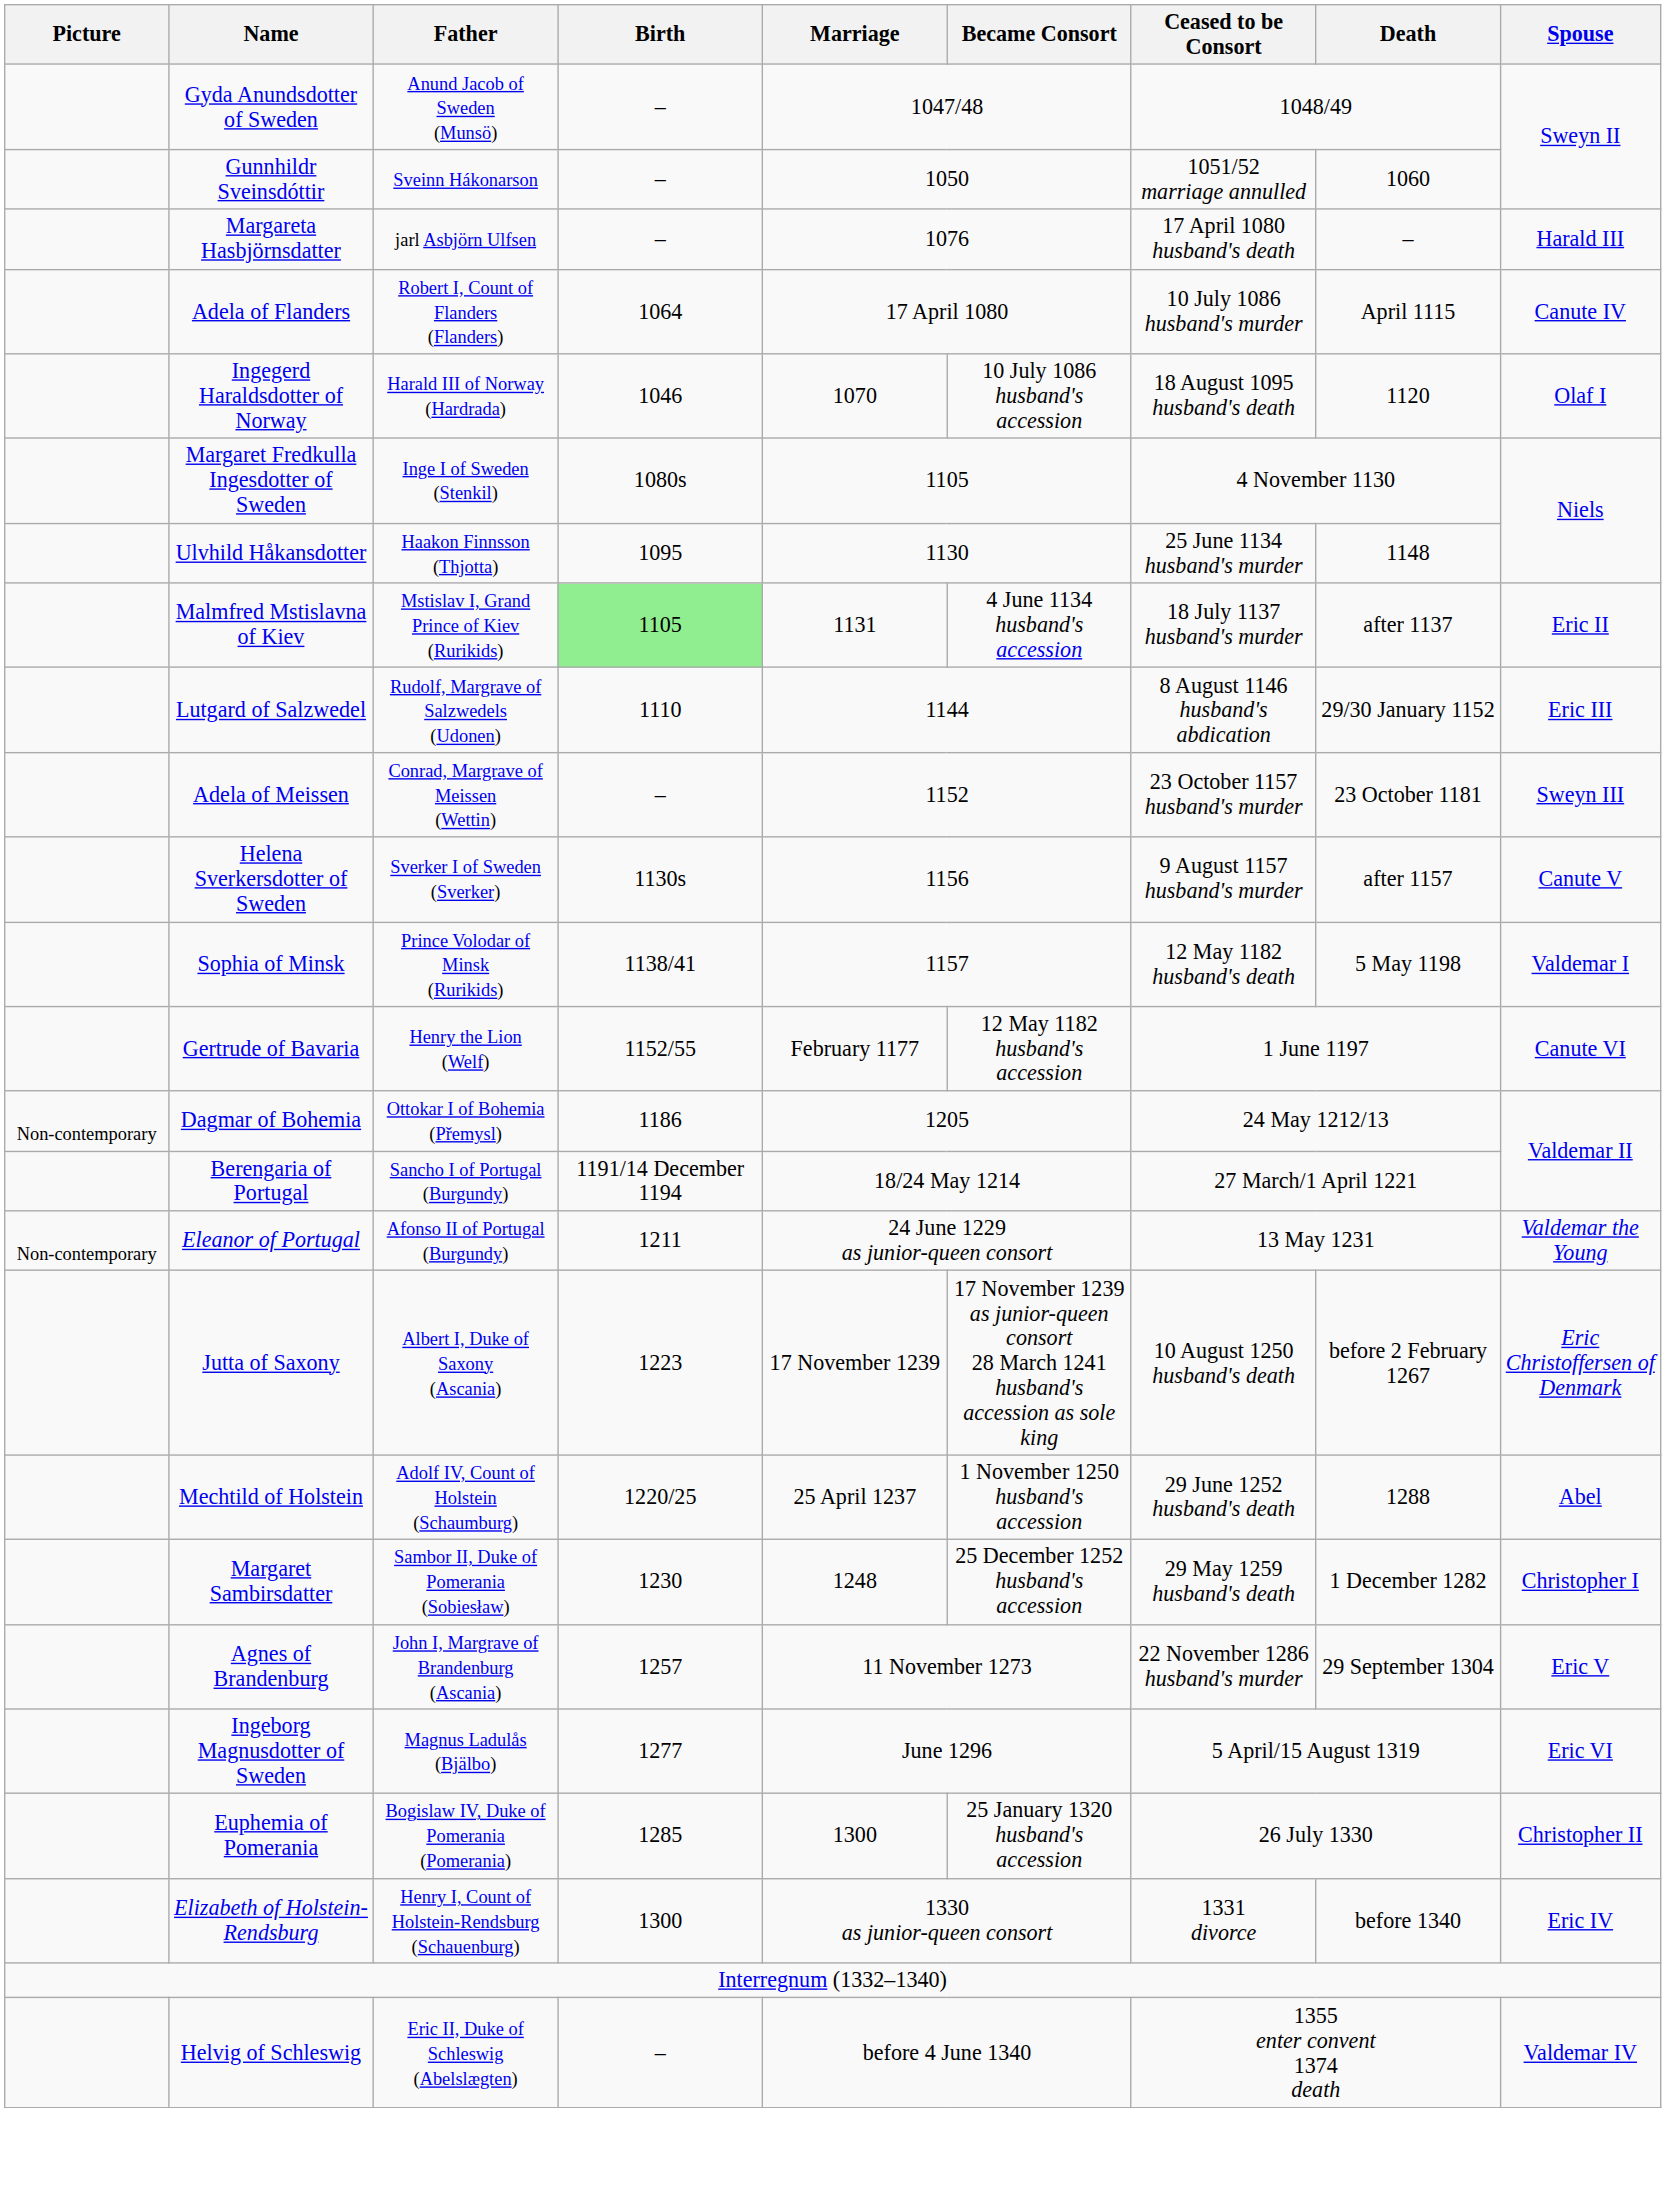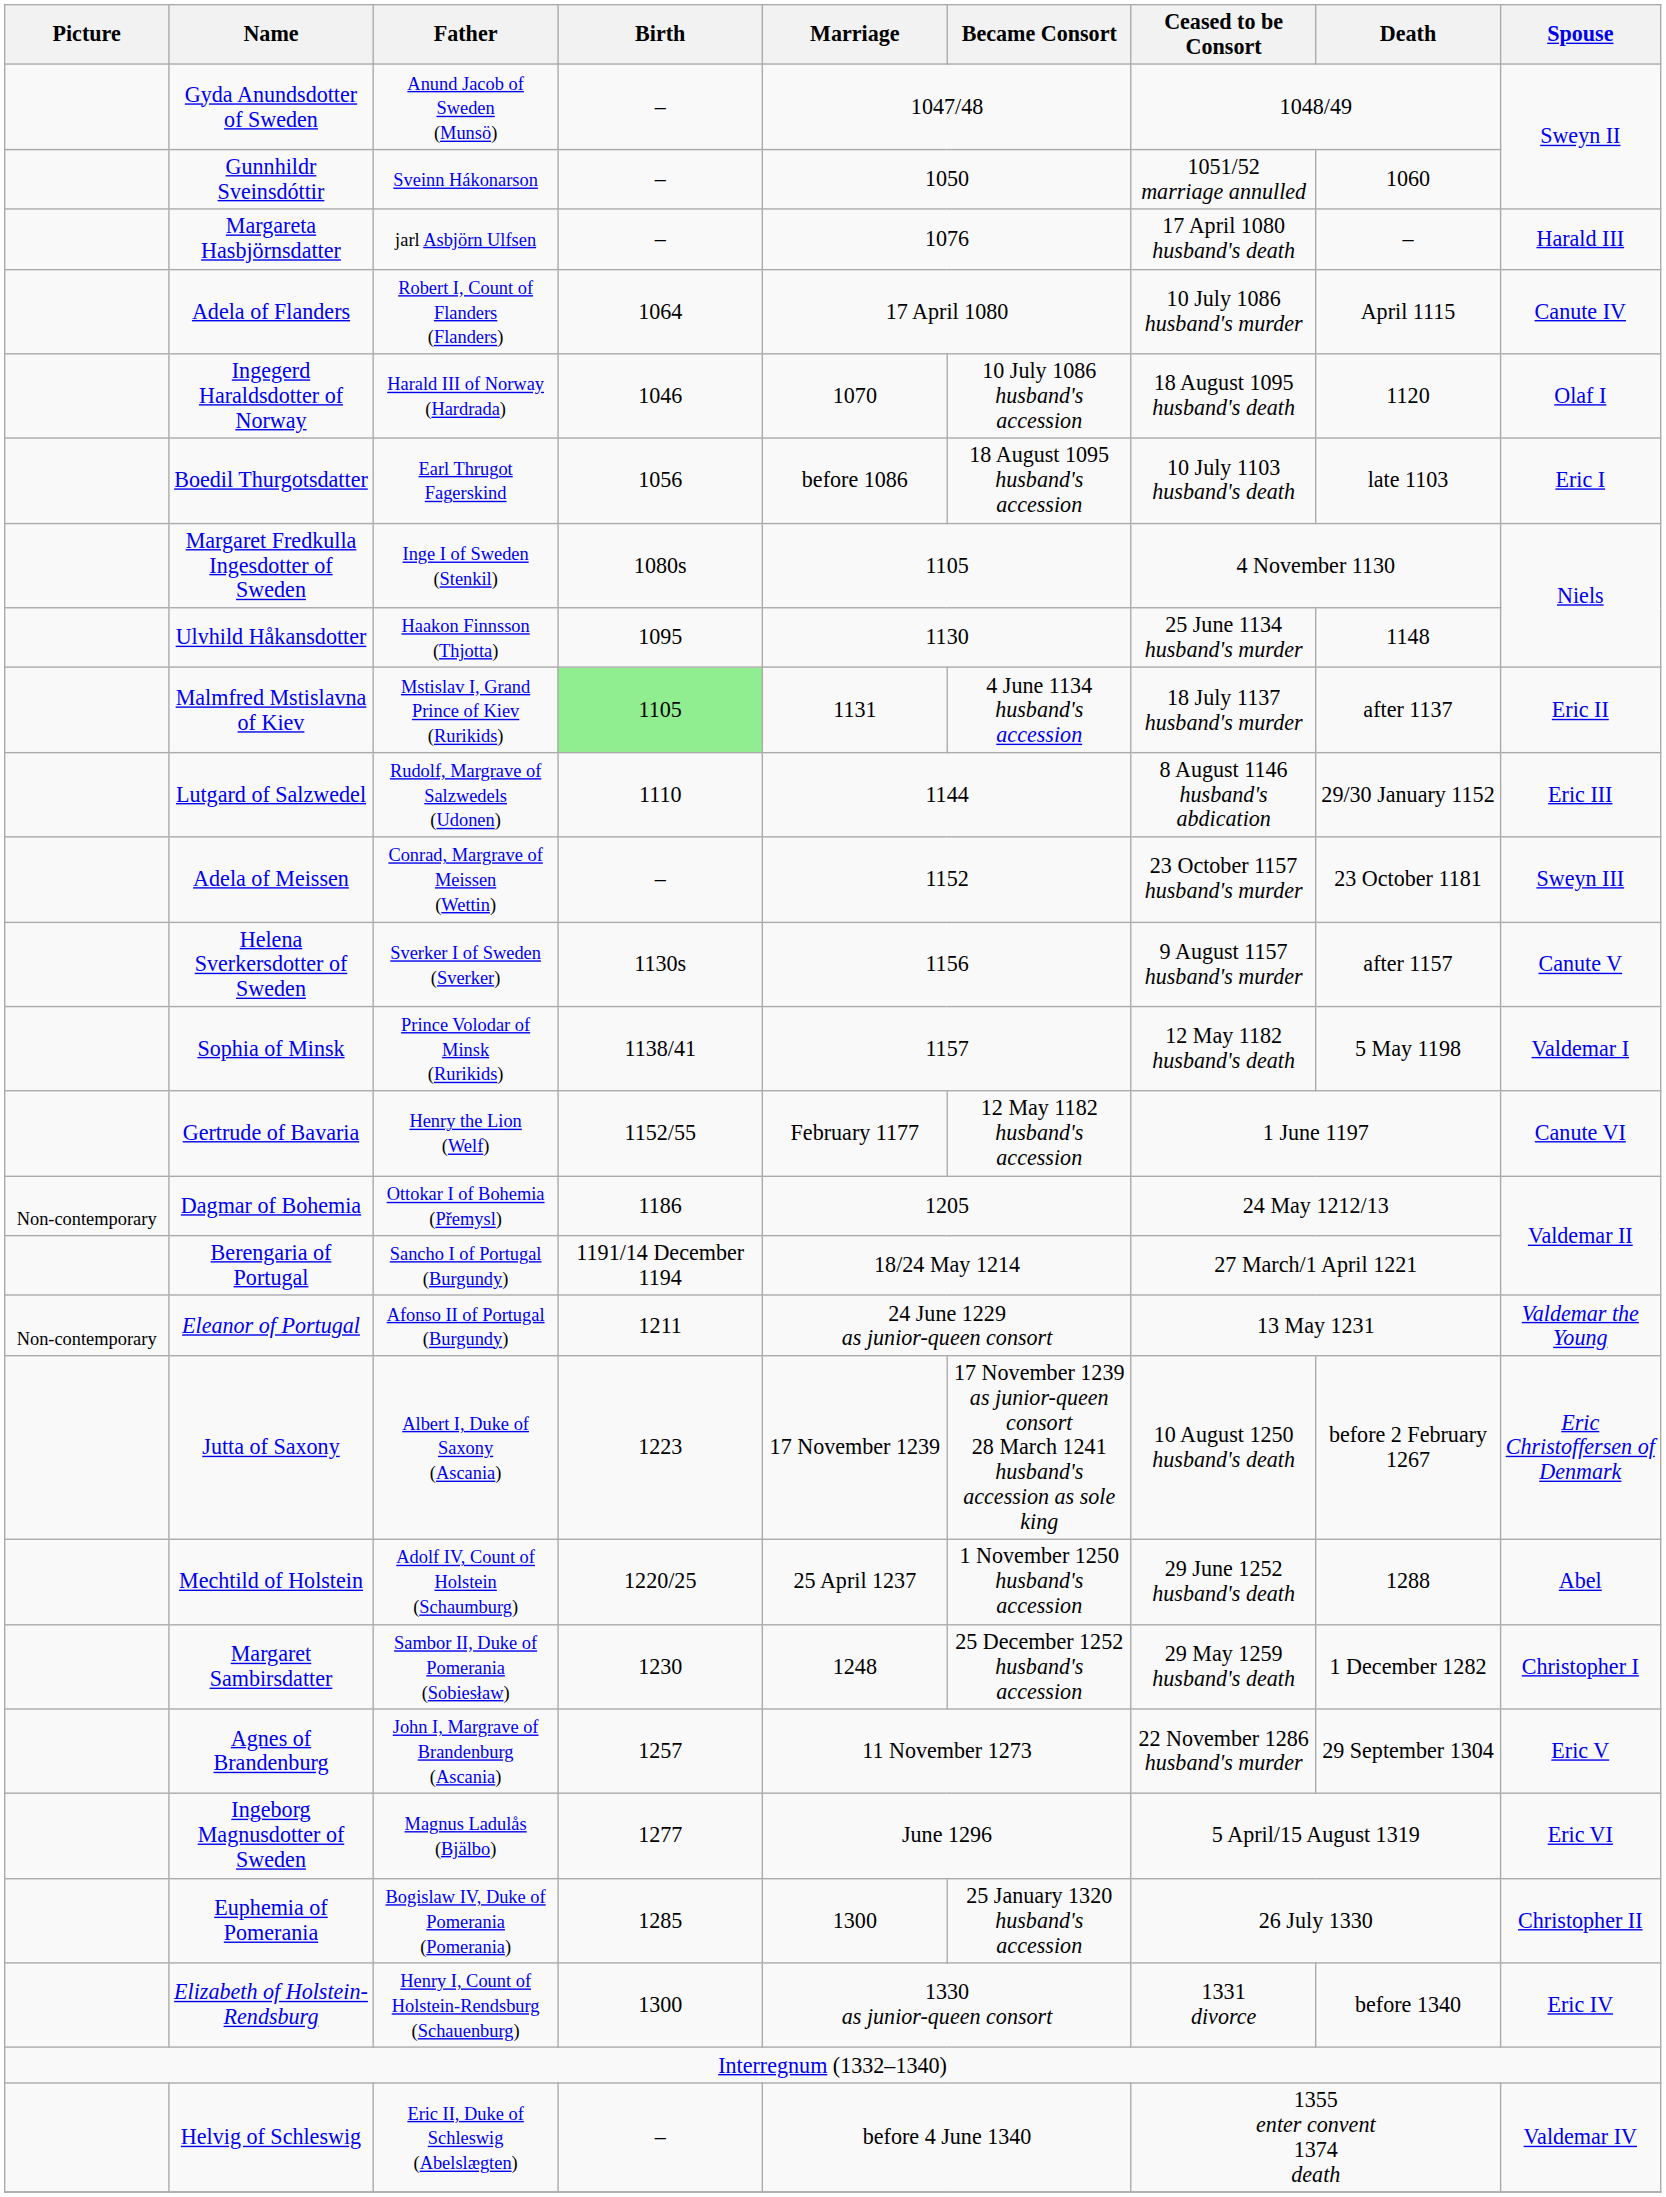+ row: Boedil Thurgotsdatter | Earl Thrugot Fagerskind | 1056 | before 1086 | 18 August 1095 husband's accession | 10 July 1103 husband's death | late 1103 | Eric I
